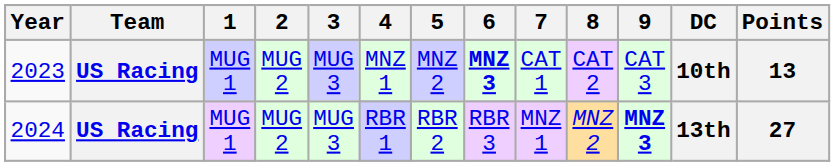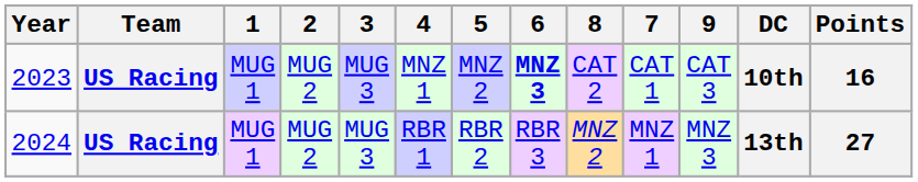columns swapped: 7 <-> 8
2023 | Points: 13 -> 16
2024 | 9: bold -> normal
